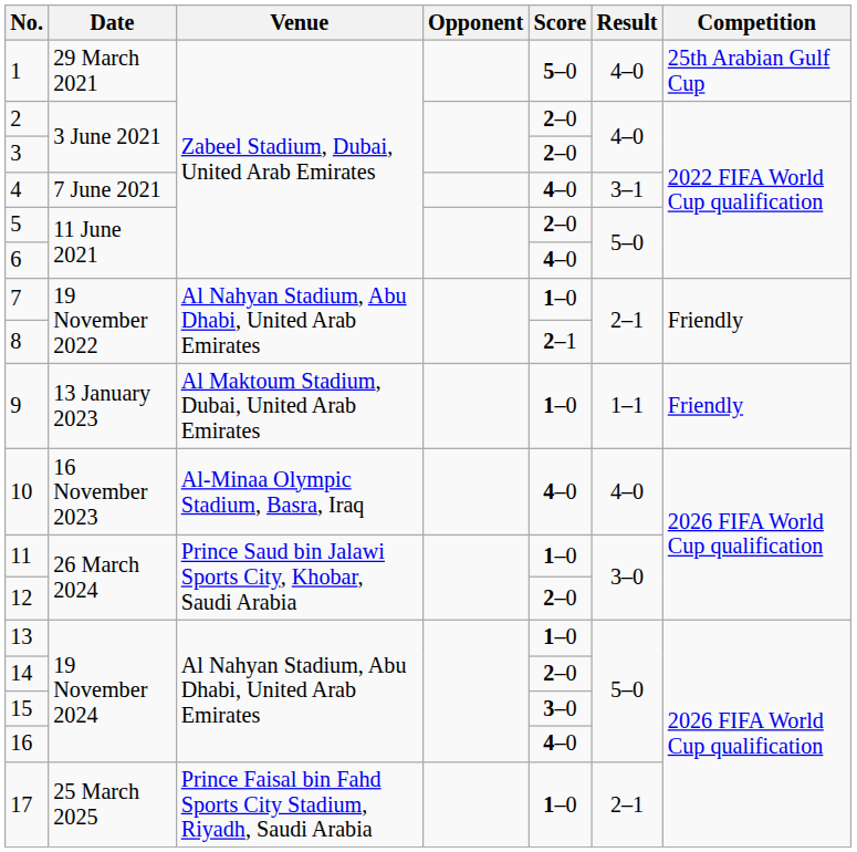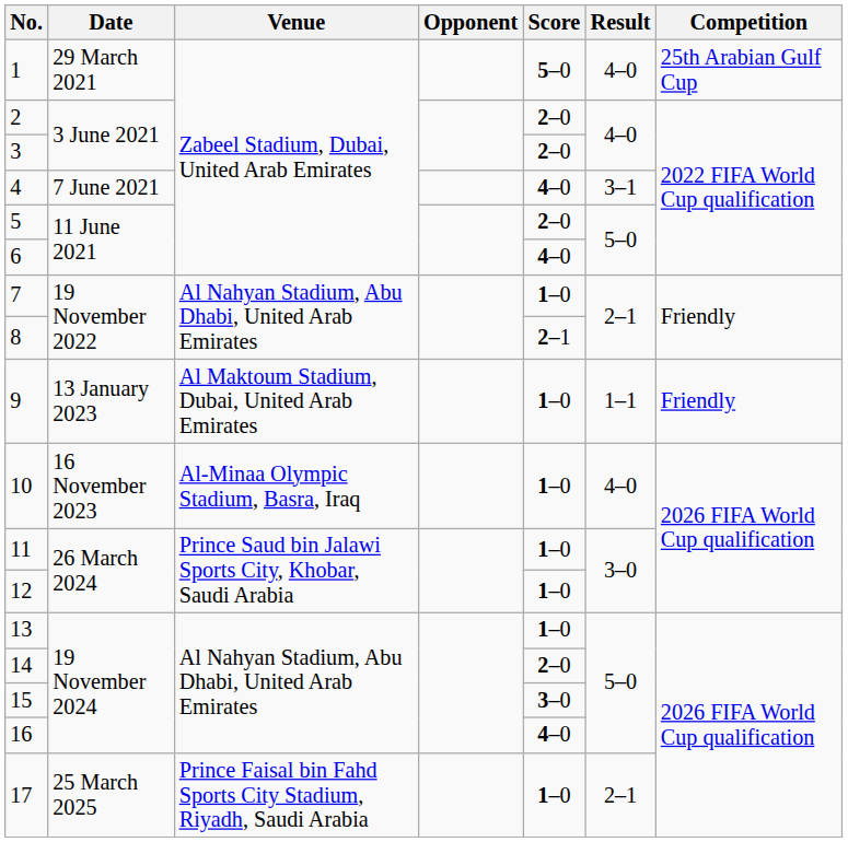10 | Score: 4–0 -> 1–0
12 | Score: 2–0 -> 1–0
